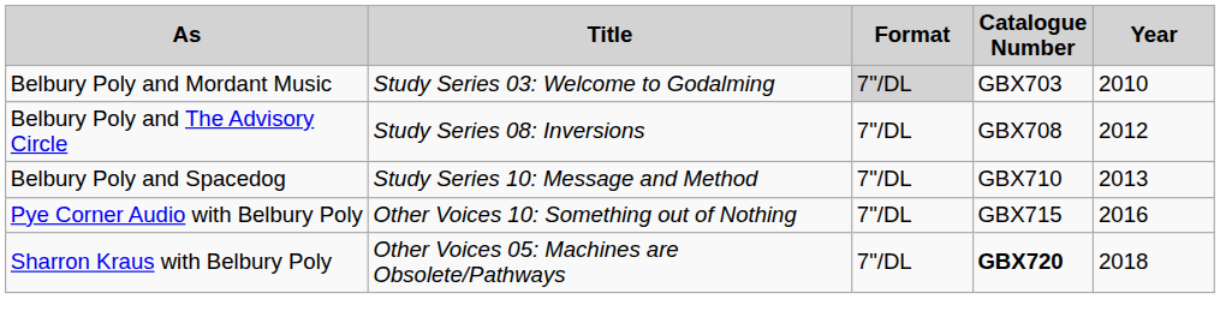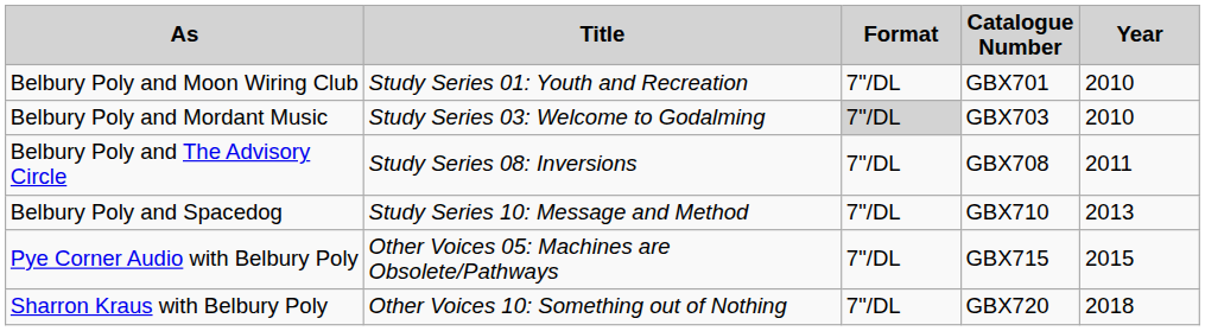+ row: Belbury Poly and Moon Wiring Club | Study Series 01: Youth and Recreation | 7"/DL | GBX701 | 2010
Belbury Poly and The Advisory Circle | Year: 2012 -> 2011
Pye Corner Audio with Belbury Poly | Title: Other Voices 10: Something out of Nothing -> Other Voices 05: Machines are Obsolete/Pathways
Pye Corner Audio with Belbury Poly | Year: 2016 -> 2015
Sharron Kraus with Belbury Poly | Title: Other Voices 05: Machines are Obsolete/Pathways -> Other Voices 10: Something out of Nothing
Sharron Kraus with Belbury Poly | Catalogue Number: bold -> normal
